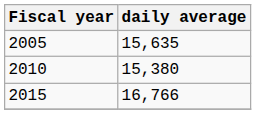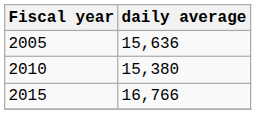2005 | daily average: 15,635 -> 15,636
